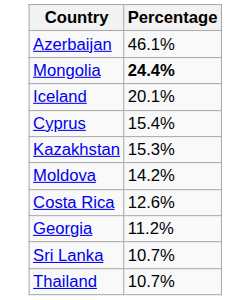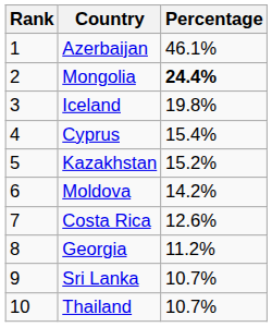+ column: Rank | 1 | 2 | 3 | 4 | 5 | 6 | 7 | 8 | 9 | 10
Iceland | Percentage: 20.1% -> 19.8%
Kazakhstan | Percentage: 15.3% -> 15.2%
